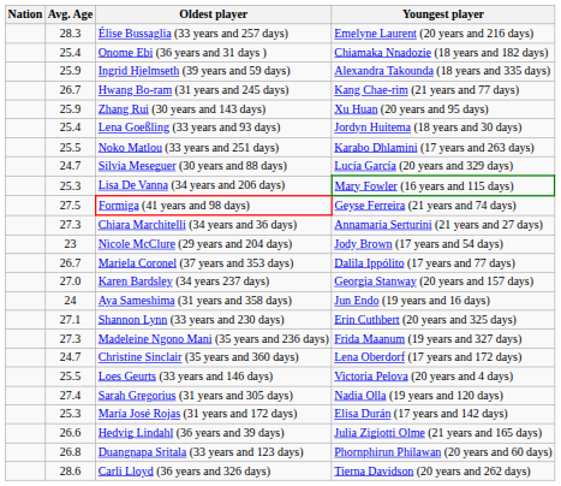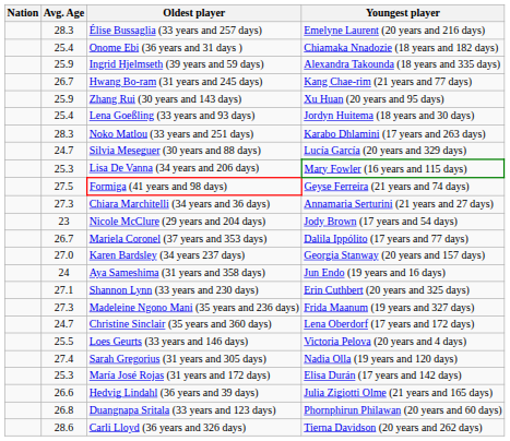Noko Matlou (33 years and 251 days) | Avg. Age: 25.5 -> 28.3
